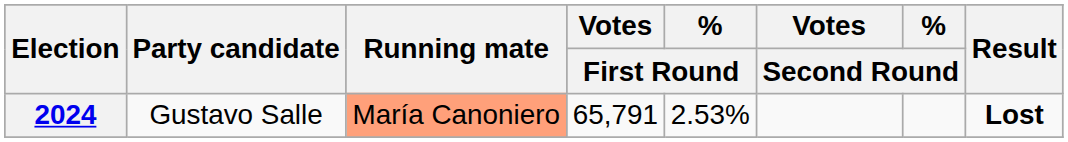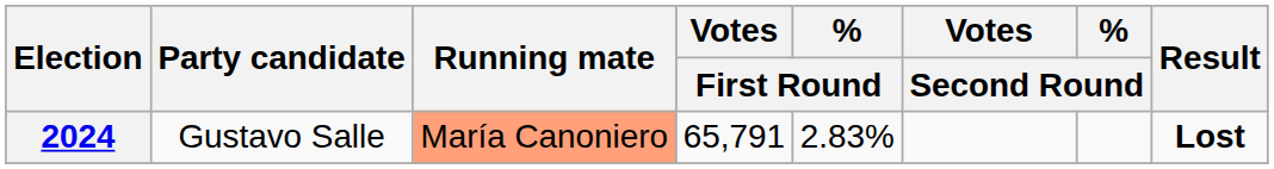2024 | % / First Round: 2.53% -> 2.83%
